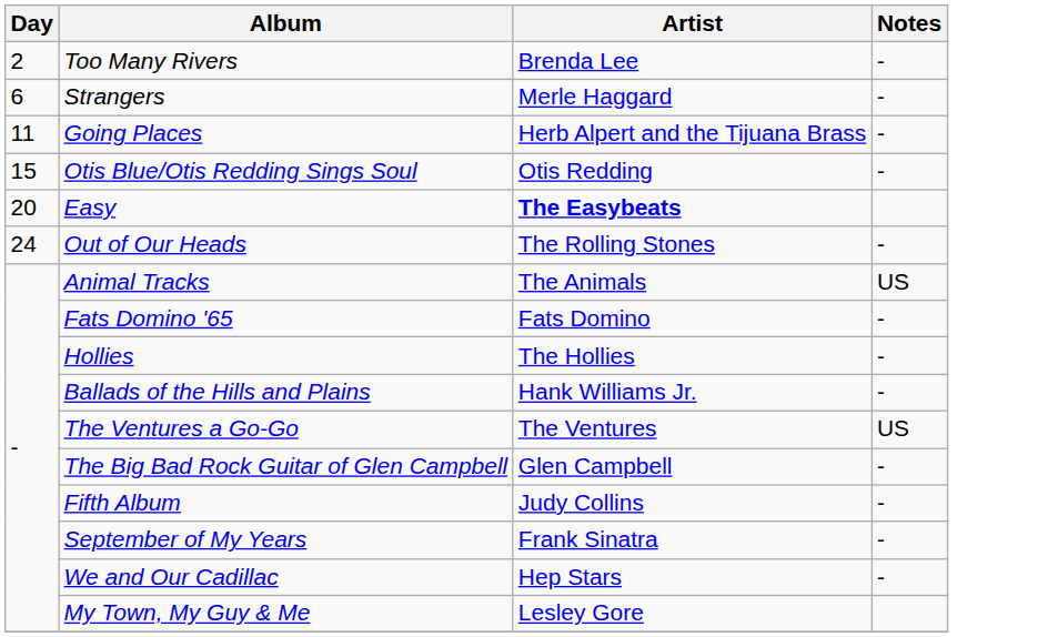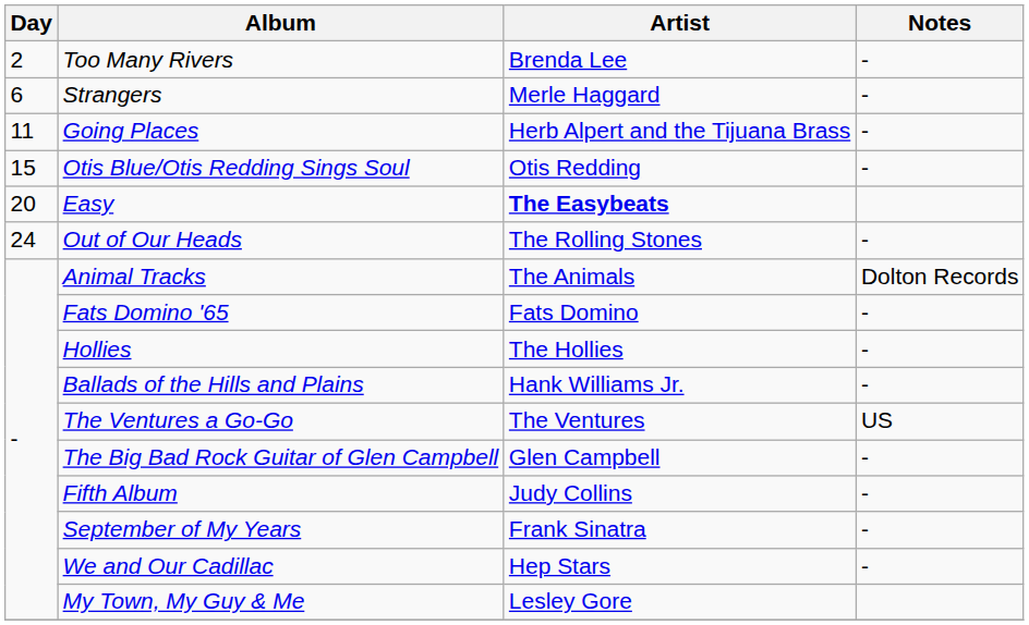Animal Tracks | Notes: US -> Dolton Records
